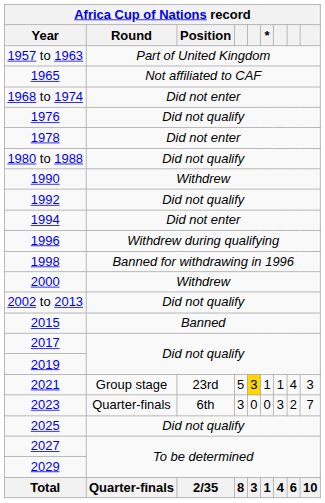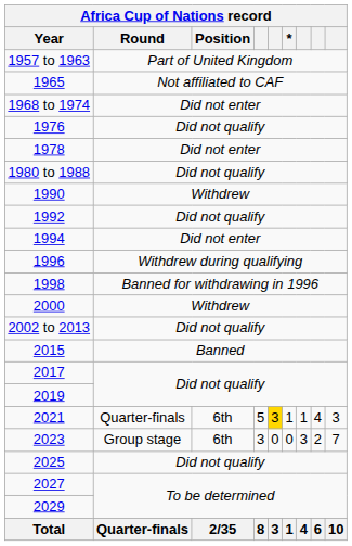2021 | Round: Group stage -> Quarter-finals
2021 | Position: 23rd -> 6th
2023 | Round: Quarter-finals -> Group stage
